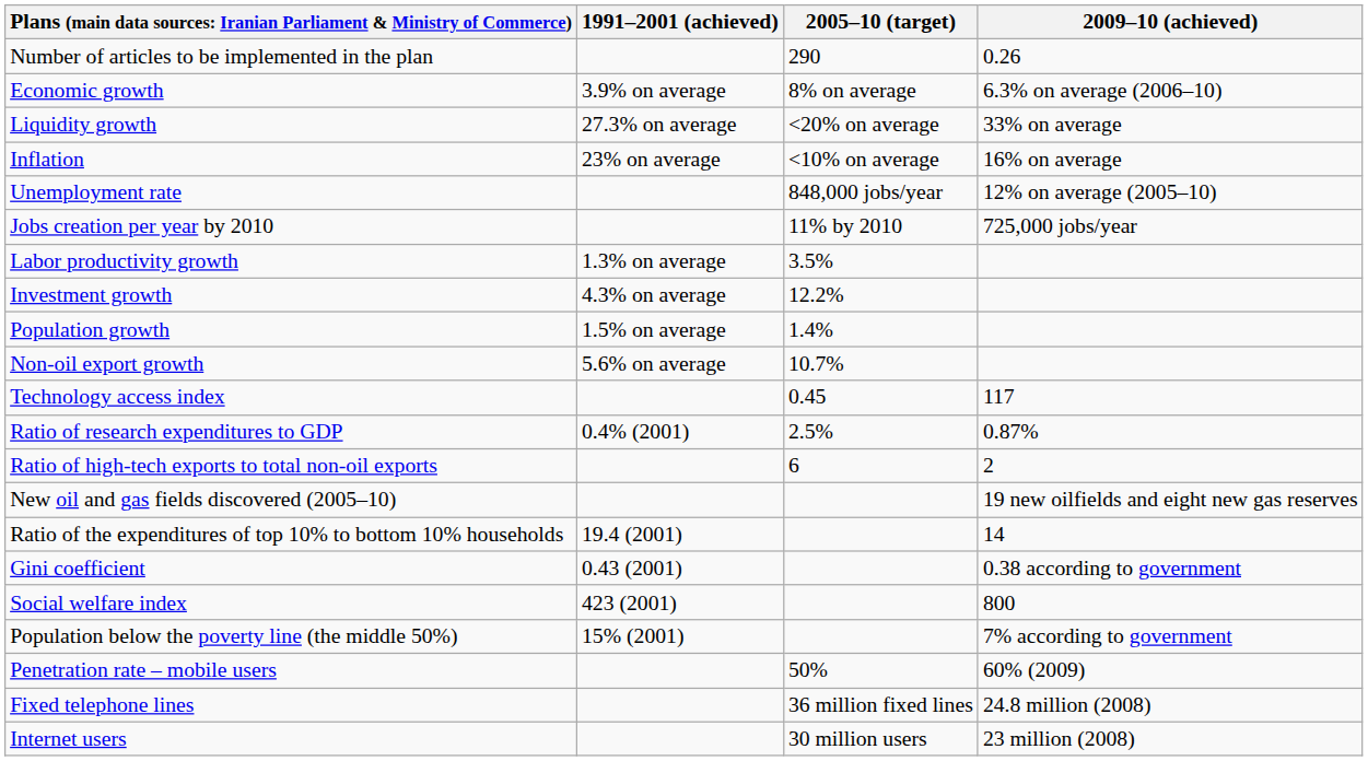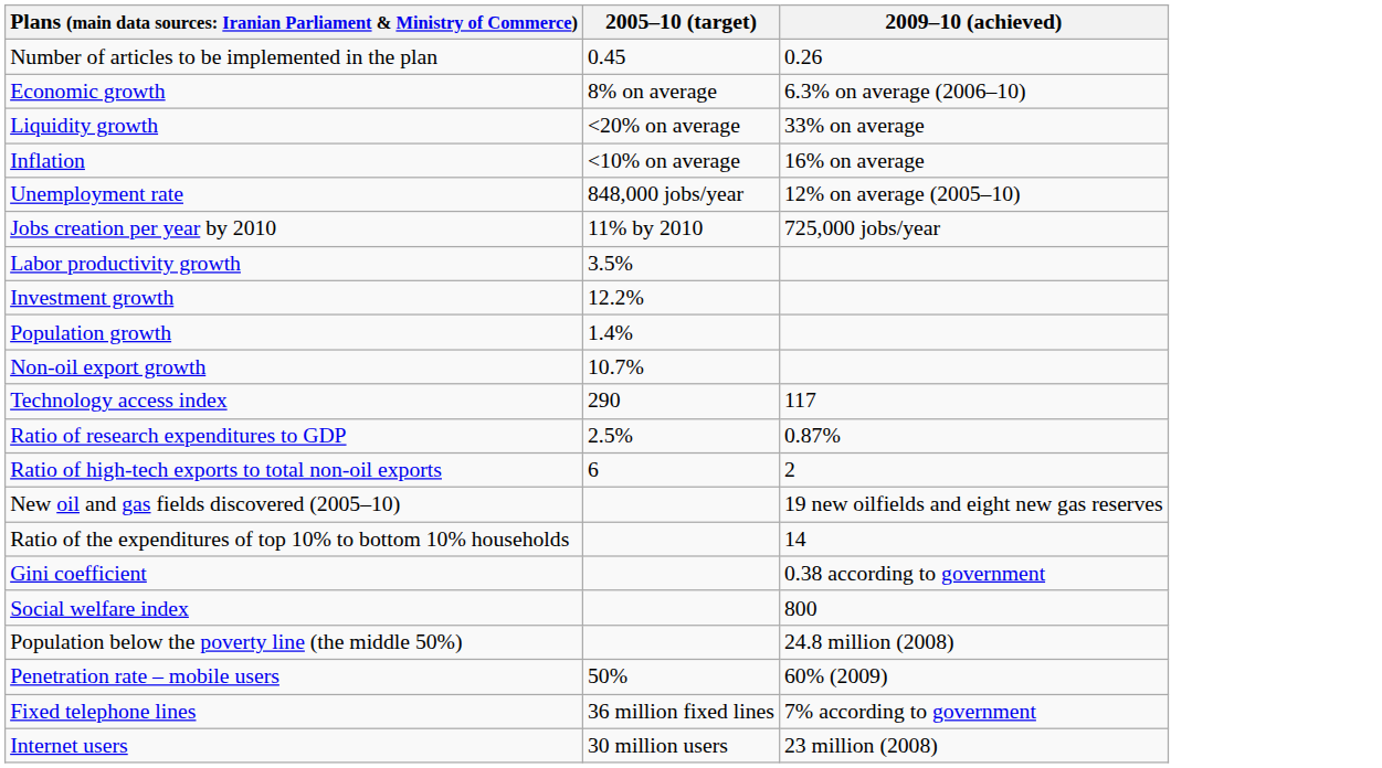- column: 1991–2001 (achieved) | 3.9% on average | 27.3% on average | 23% on average | 1.3% on average | 4.3% on average | 1.5% on average | 5.6% on average | 0.4% (2001) | 19.4 (2001) | 0.43 (2001) | 423 (2001) | 15% (2001)
Number of articles to be implemented in the plan | 2005–10 (target): 290 -> 0.45
Technology access index | 2005–10 (target): 0.45 -> 290
Population below the poverty line (the middle 50%) | 2009–10 (achieved): 7% according to government -> 24.8 million (2008)
Fixed telephone lines | 2009–10 (achieved): 24.8 million (2008) -> 7% according to government
